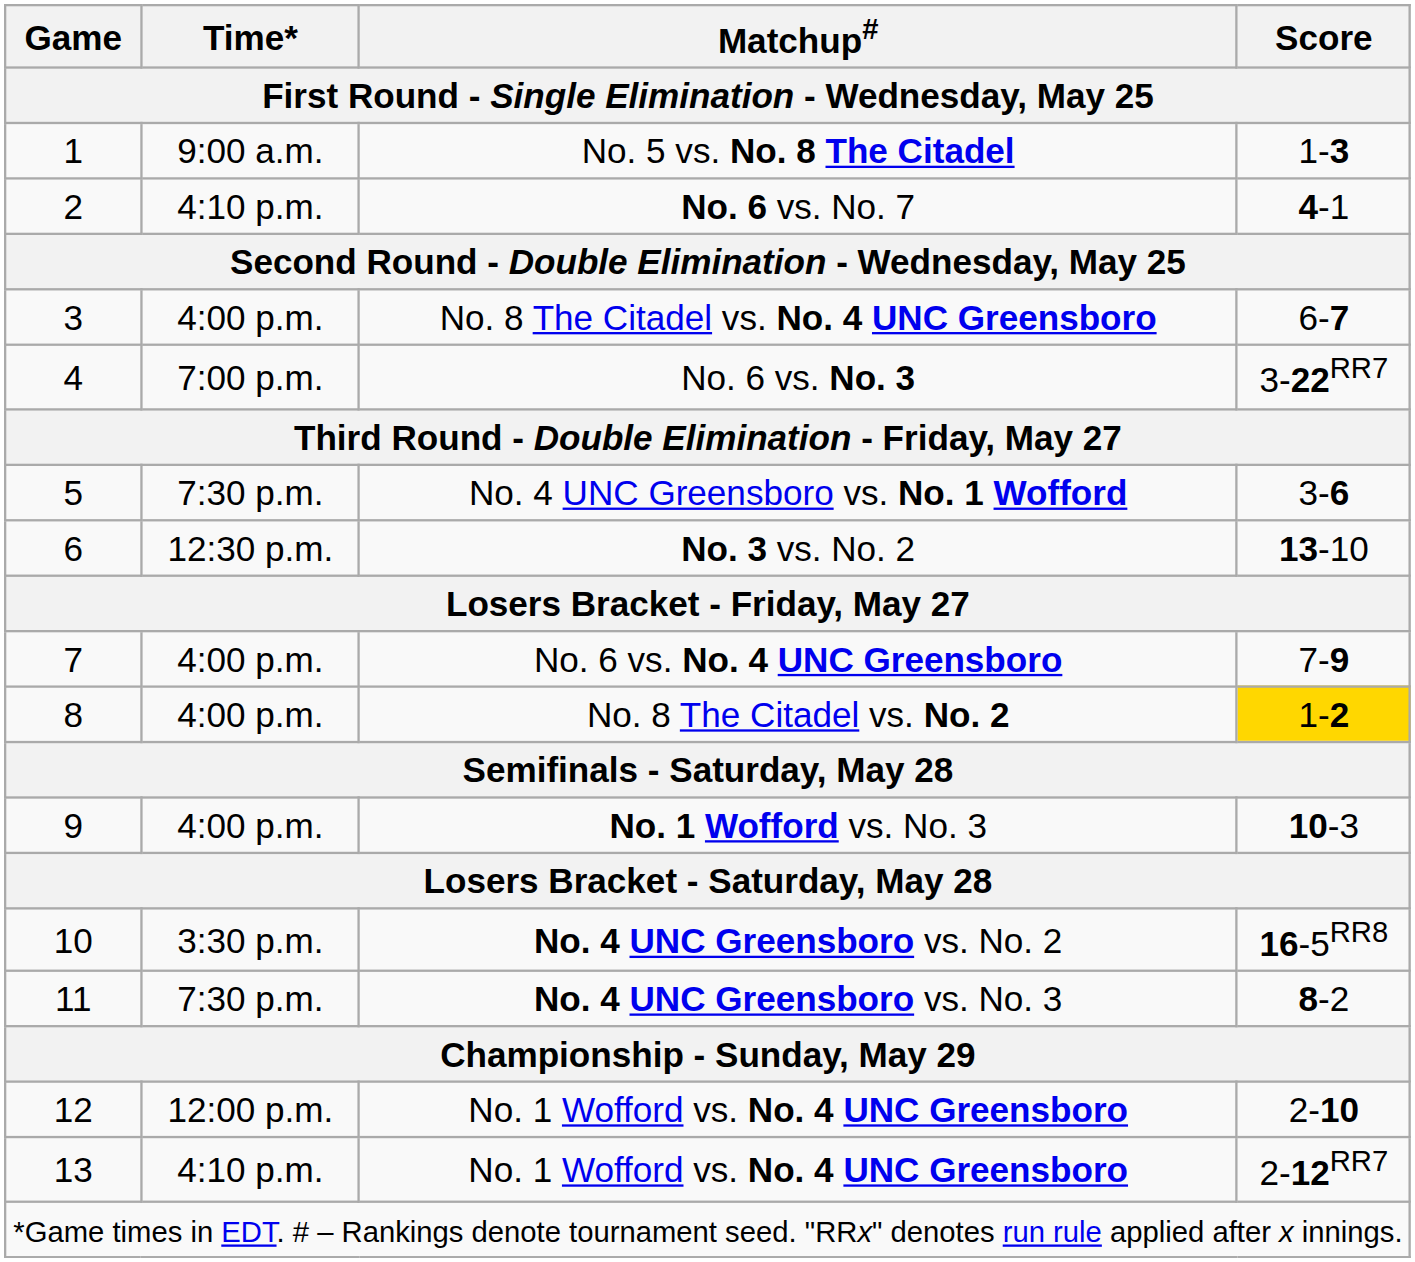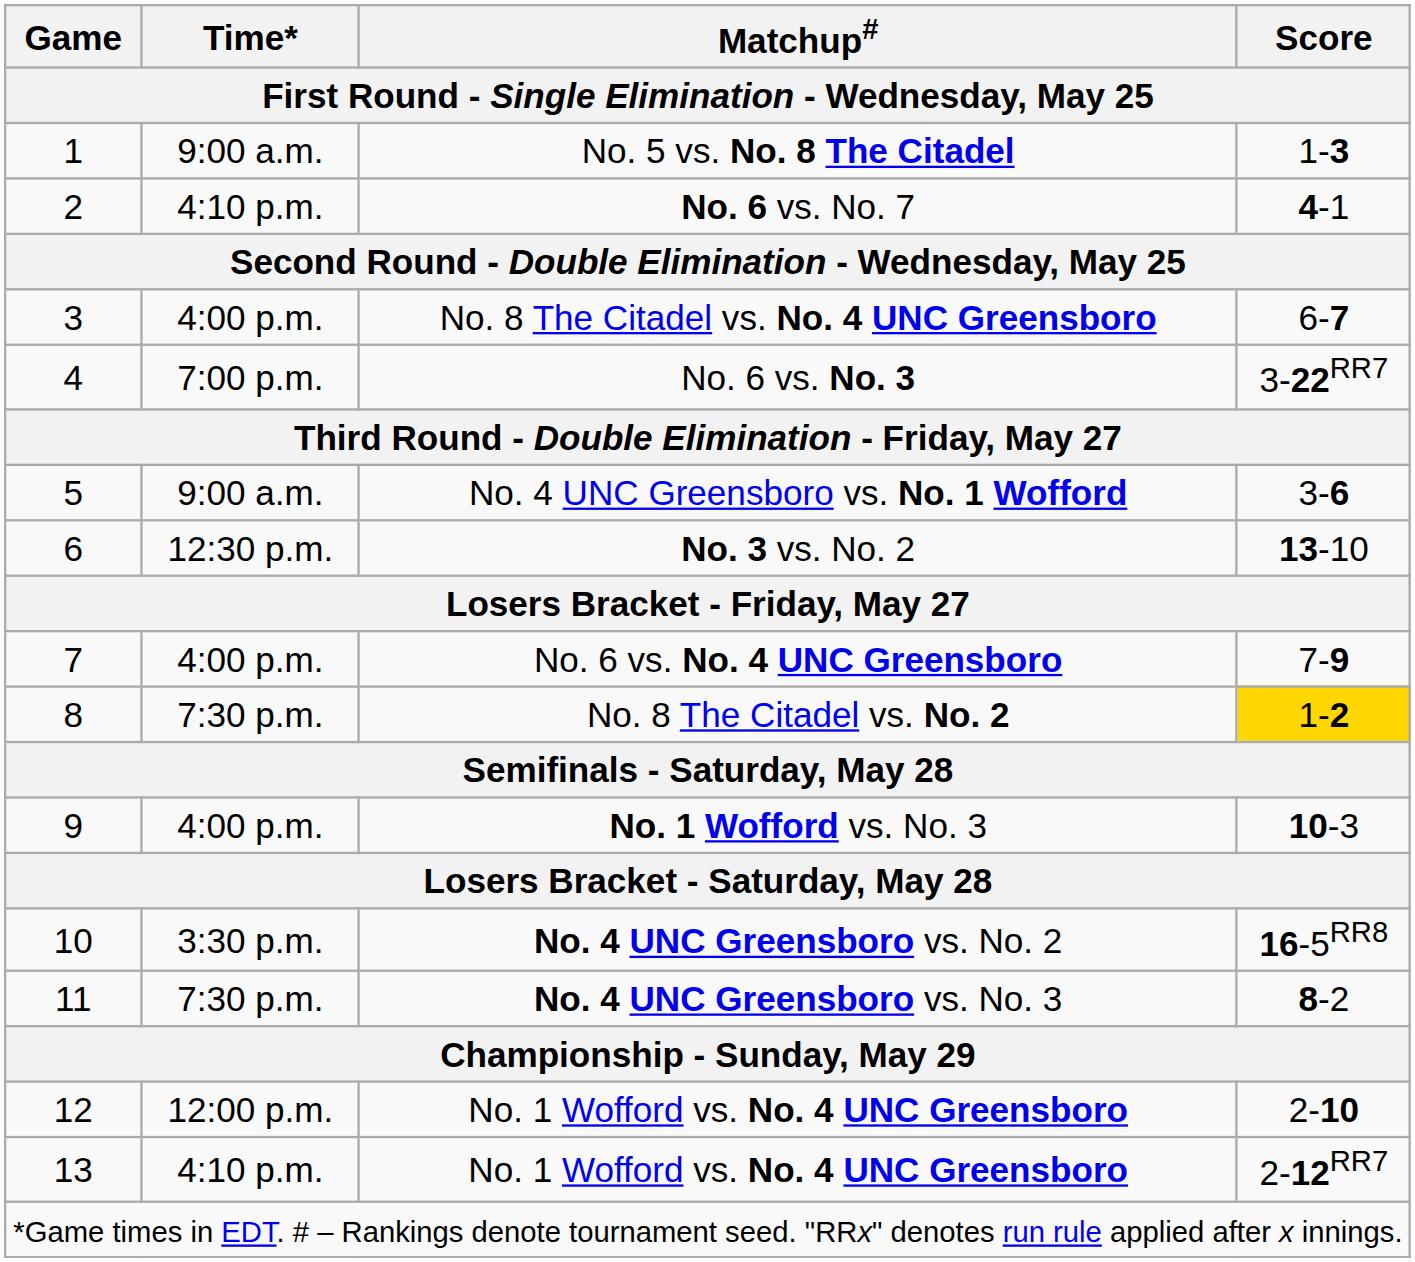No. 4 UNC Greensboro vs. No. 1 Wofford | Time*: 7:30 p.m. -> 9:00 a.m.
No. 8 The Citadel vs. No. 2 | Time*: 4:00 p.m. -> 7:30 p.m.
